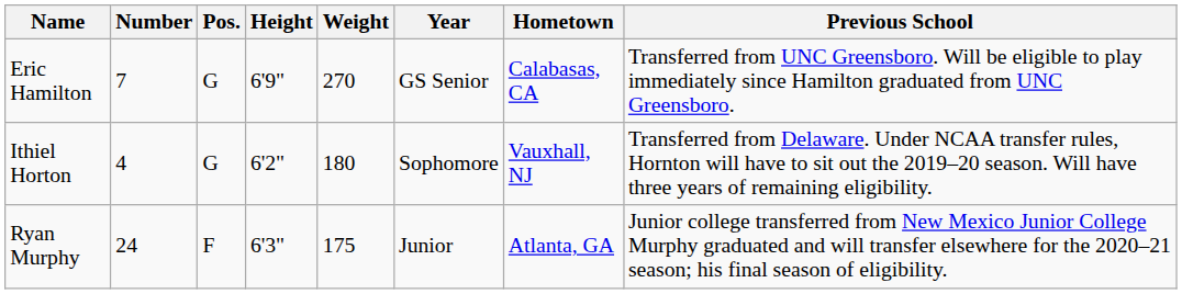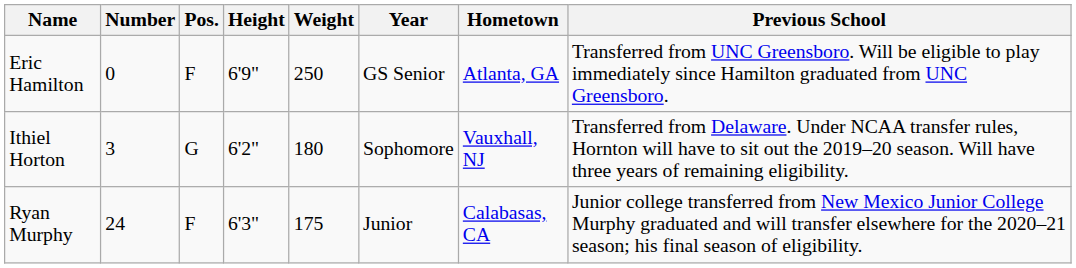Eric Hamilton | Number: 7 -> 0
Eric Hamilton | Pos.: G -> F
Eric Hamilton | Weight: 270 -> 250
Eric Hamilton | Hometown: Calabasas, CA -> Atlanta, GA
Ithiel Horton | Number: 4 -> 3
Ryan Murphy | Hometown: Atlanta, GA -> Calabasas, CA
